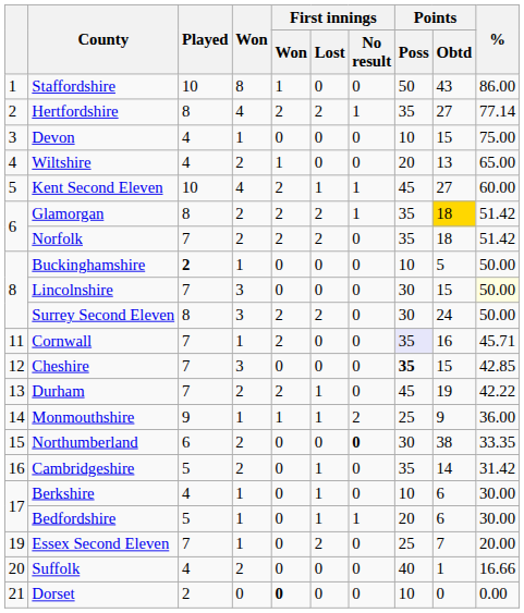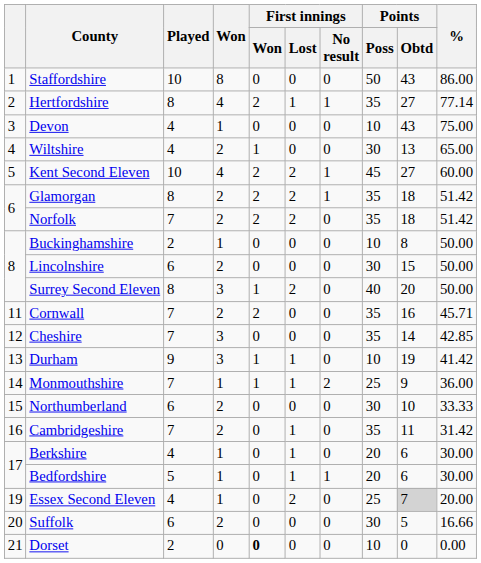Staffordshire | First innings / Won: 1 -> 0
Hertfordshire | First innings / Lost: 2 -> 1
Devon | Points / Obtd: 15 -> 43
Wiltshire | Points / Poss: 20 -> 30
Kent Second Eleven | First innings / Lost: 1 -> 2
Glamorgan | Points / Obtd: gold background -> no background
Buckinghamshire | Played: bold -> normal
Buckinghamshire | Points / Obtd: 5 -> 8
Lincolnshire | Played: 7 -> 6
Lincolnshire | Won: 3 -> 2
Lincolnshire | %: lightyellow background -> no background
Surrey Second Eleven | First innings / Won: 2 -> 1
Surrey Second Eleven | Points / Poss: 30 -> 40
Surrey Second Eleven | Points / Obtd: 24 -> 20
Cornwall | Won: 1 -> 2
Cornwall | Points / Poss: lavender background -> no background
Cheshire | Points / Poss: bold -> normal
Cheshire | Points / Obtd: 15 -> 14
Durham | Played: 7 -> 9
Durham | Won: 2 -> 3
Durham | First innings / Won: 2 -> 1
Durham | Points / Poss: 45 -> 10
Durham | %: 42.22 -> 41.42
Monmouthshire | Played: 9 -> 7
Northumberland | First innings / No result: bold -> normal
Northumberland | Points / Obtd: 38 -> 10
Northumberland | %: 33.35 -> 33.33
Cambridgeshire | Played: 5 -> 7
Cambridgeshire | Points / Obtd: 14 -> 11
Berkshire | Points / Poss: 10 -> 20
Essex Second Eleven | Played: 7 -> 4
Essex Second Eleven | Points / Obtd: no background -> lightgrey background
Suffolk | Played: 4 -> 6
Suffolk | Points / Poss: 40 -> 30
Suffolk | Points / Obtd: 1 -> 5
